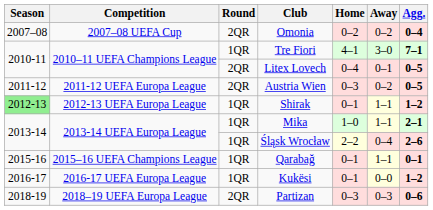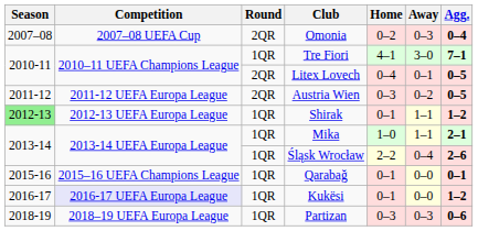Omonia | Away: 0–2 -> 0–3
Qarabağ | Away: 1–1 -> 0–0
Kukësi | Competition: no background -> lavender background
Partizan | Round: 2QR -> 1QR
